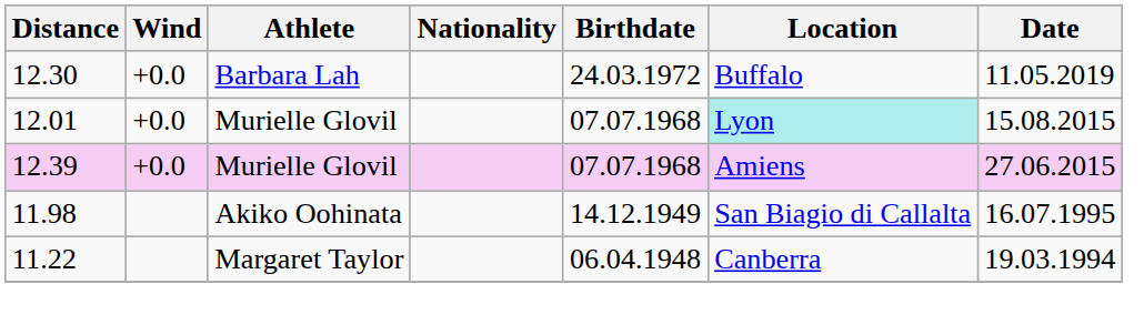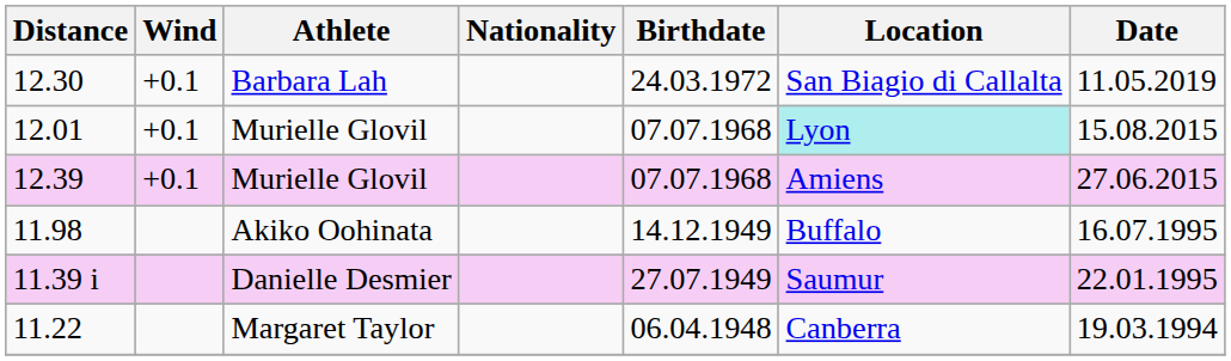12.30 | Wind: +0.0 -> +0.1
12.30 | Location: Buffalo -> San Biagio di Callalta
12.01 | Wind: +0.0 -> +0.1
12.39 | Wind: +0.0 -> +0.1
11.98 | Location: San Biagio di Callalta -> Buffalo
+ row: 11.39 i | Danielle Desmier | 27.07.1949 | Saumur | 22.01.1995
